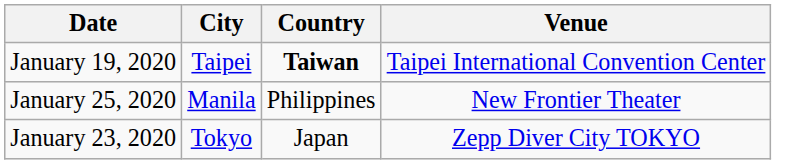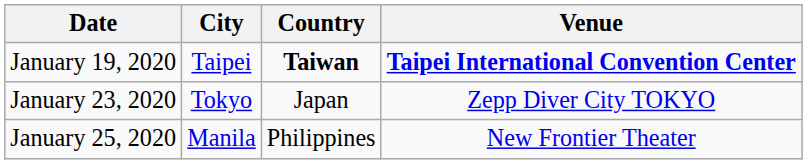January 19, 2020 | Venue: normal -> bold
rows swapped: January 23, 2020 <-> January 25, 2020
